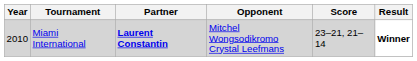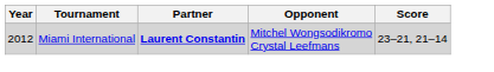- column: Result | Winner
Miami International | Year: 2010 -> 2012
